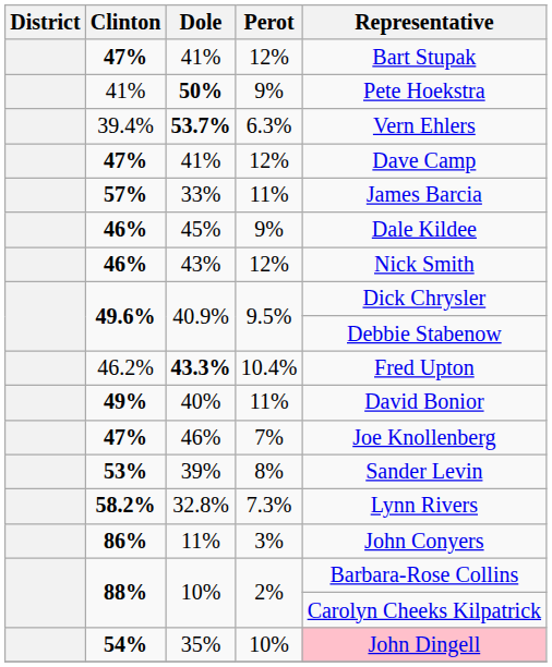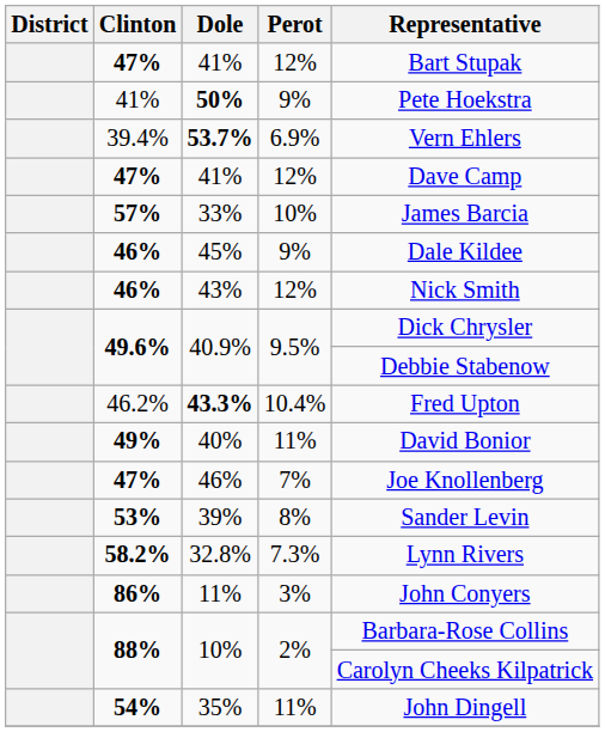53.7% | Perot: 6.3% -> 6.9%
33% | Perot: 11% -> 10%
35% | Perot: 10% -> 11%
35% | Representative: pink background -> no background
